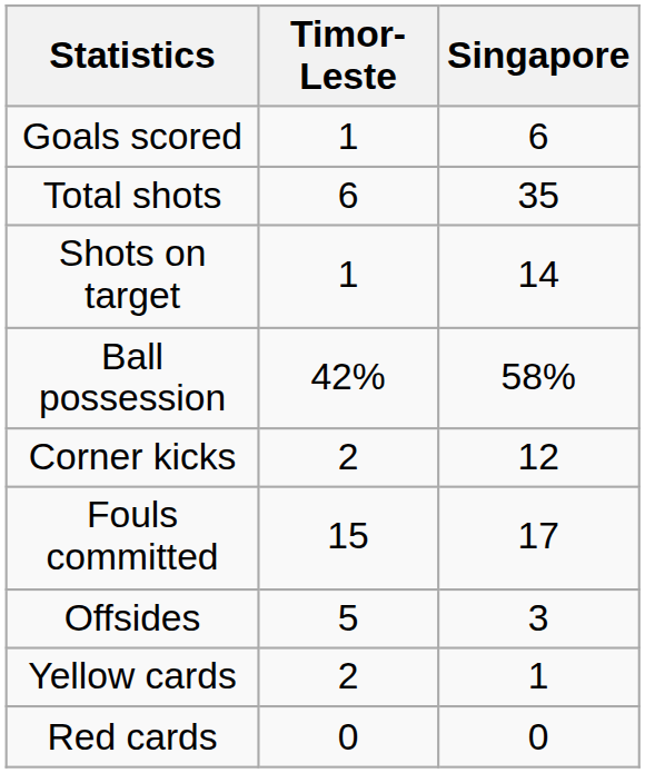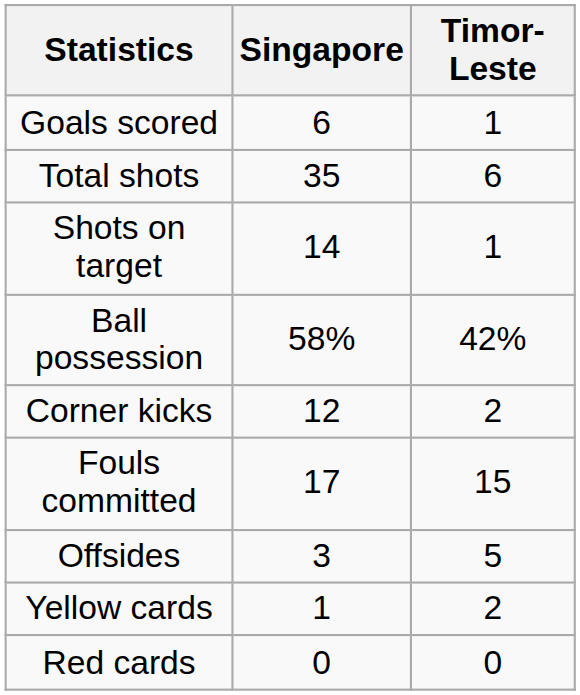columns swapped: Singapore <-> Timor-Leste
